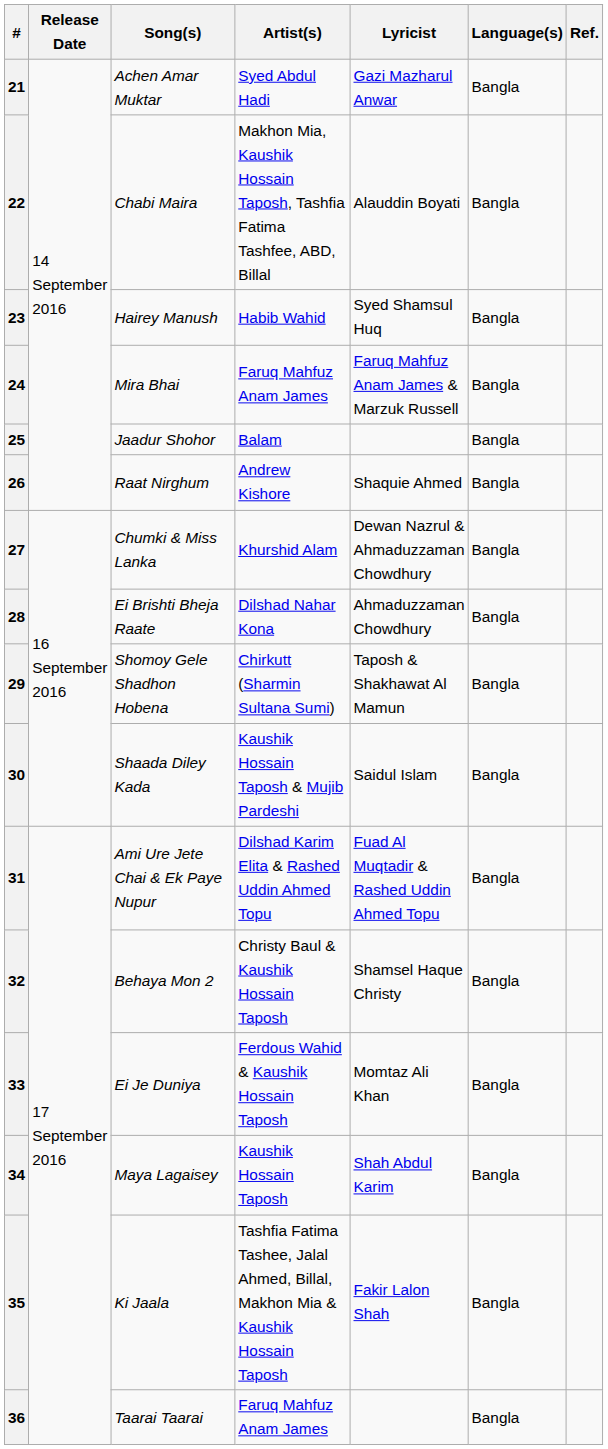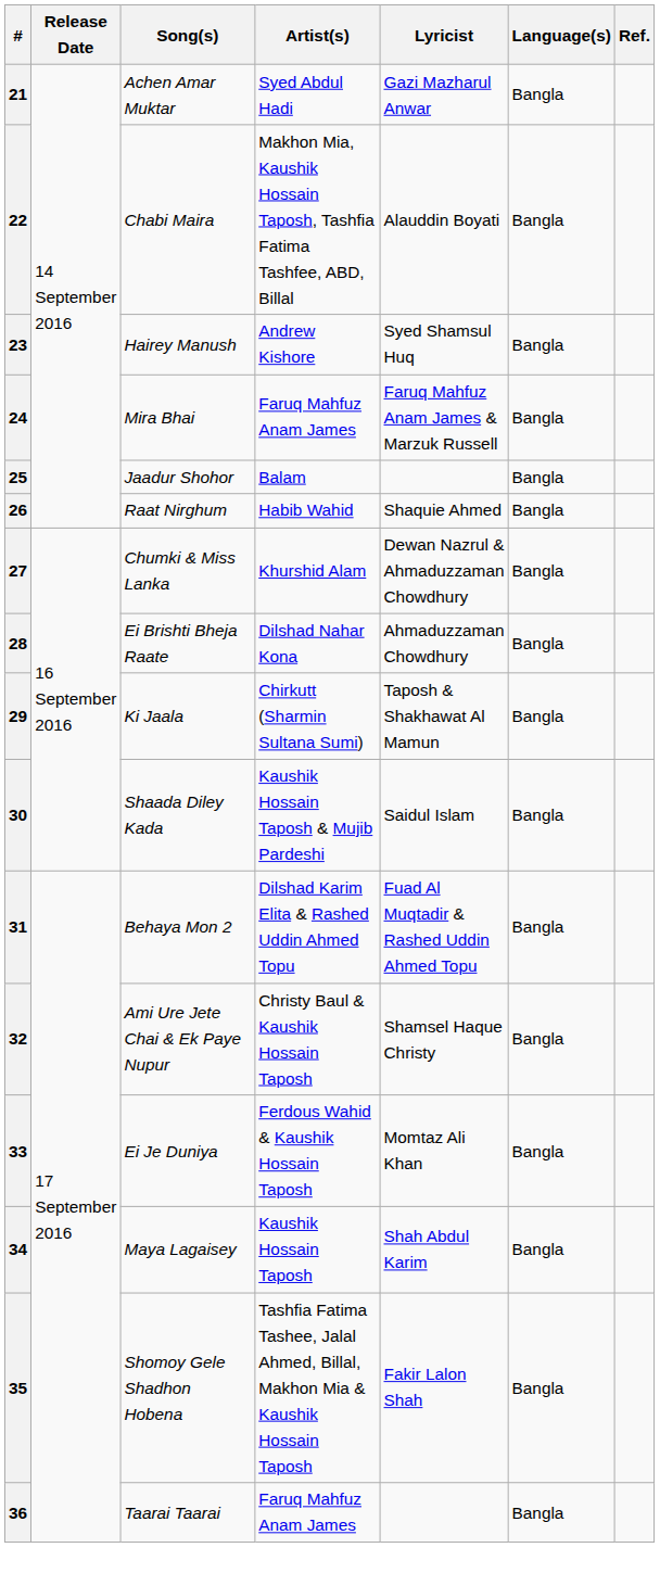23 | Artist(s): Habib Wahid -> Andrew Kishore
26 | Artist(s): Andrew Kishore -> Habib Wahid
29 | Song(s): Shomoy Gele Shadhon Hobena -> Ki Jaala
31 | Song(s): Ami Ure Jete Chai & Ek Paye Nupur -> Behaya Mon 2
32 | Song(s): Behaya Mon 2 -> Ami Ure Jete Chai & Ek Paye Nupur
35 | Song(s): Ki Jaala -> Shomoy Gele Shadhon Hobena
